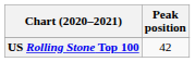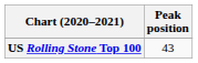US Rolling Stone Top 100 | Peak position: 42 -> 43
